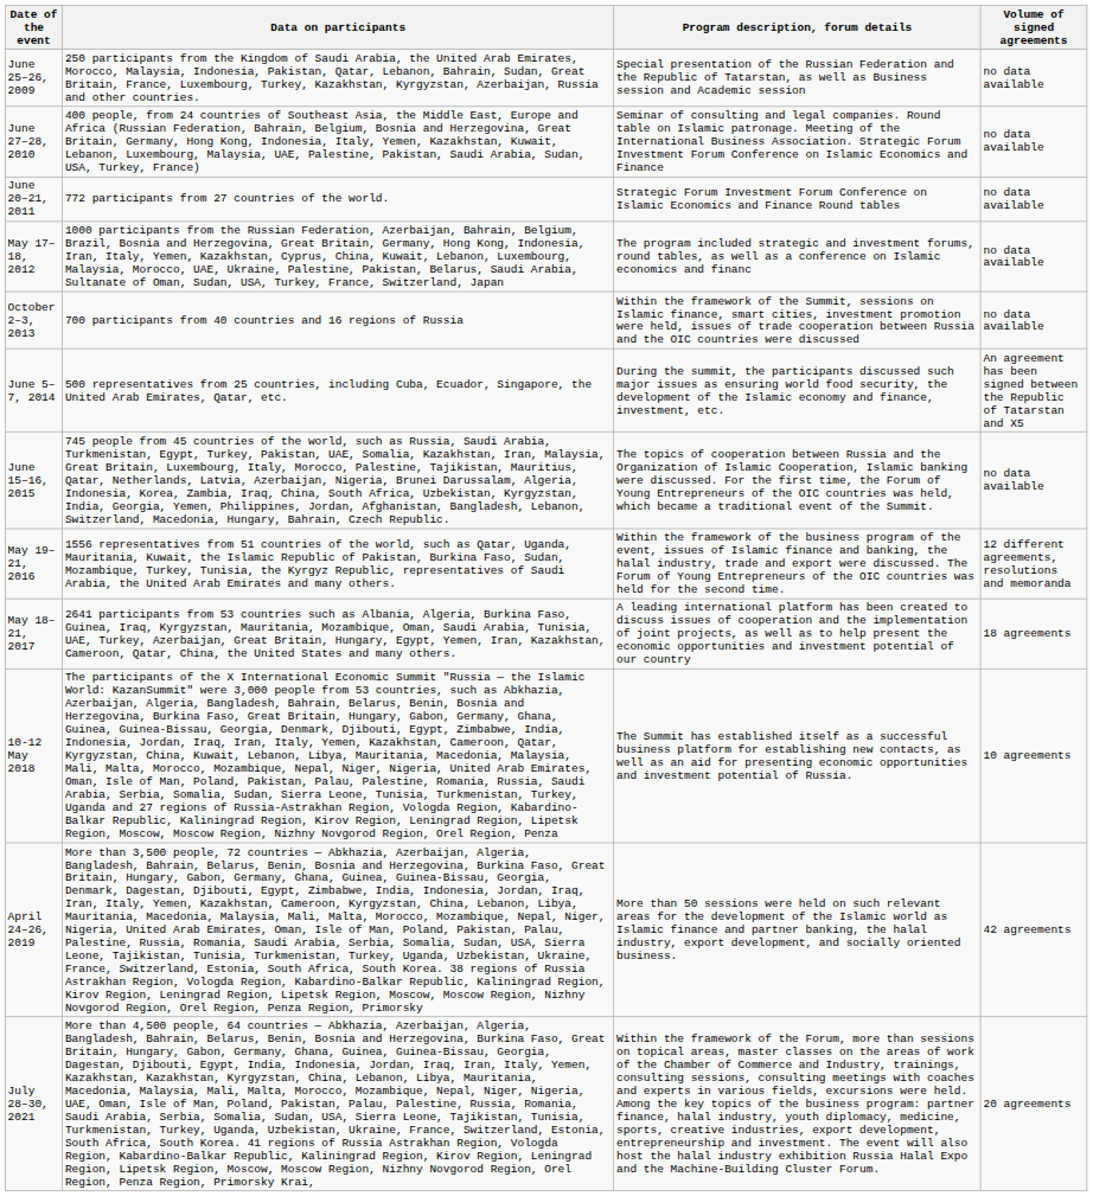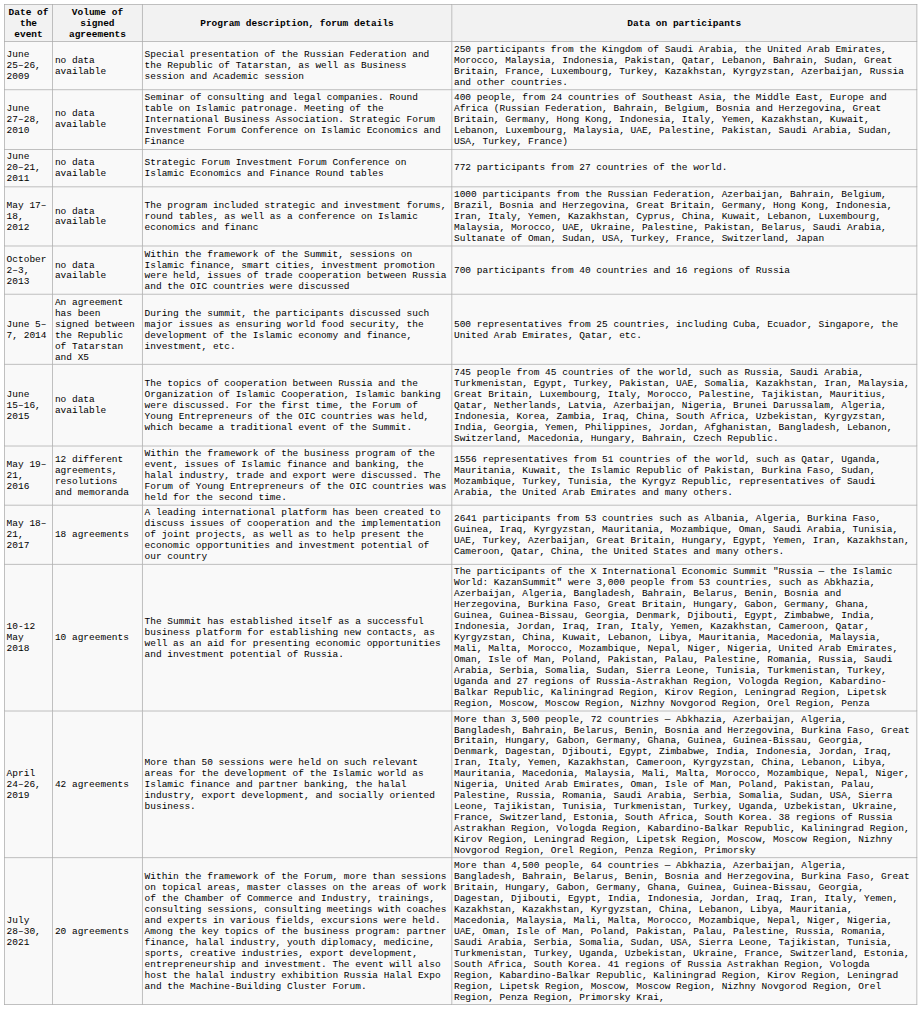columns swapped: Data on participants <-> Volume of signed agreements
